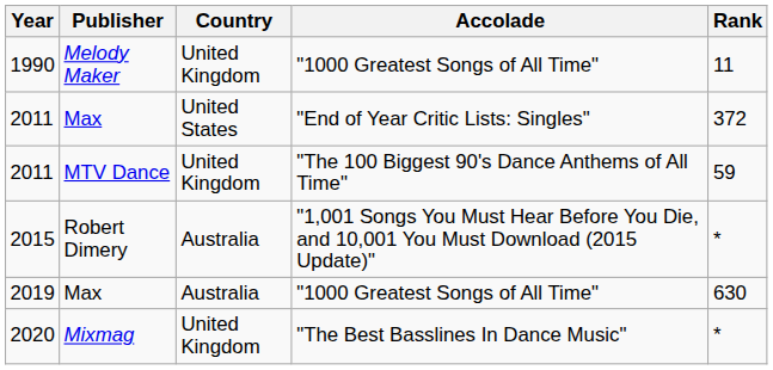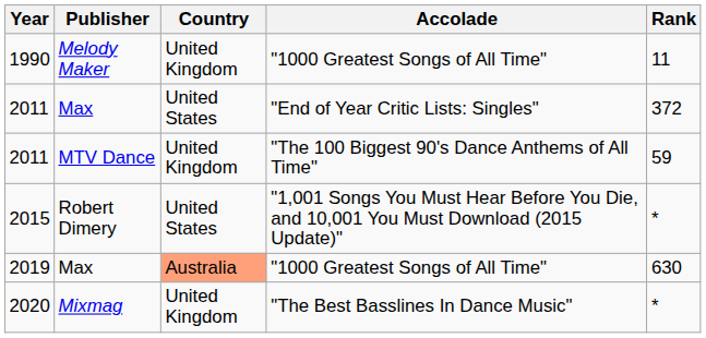2015 | Country: Australia -> United States
2019 | Country: no background -> lightsalmon background
